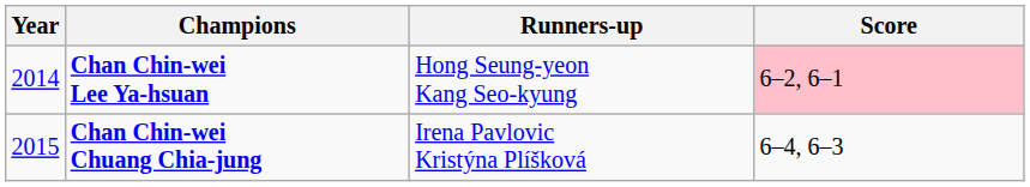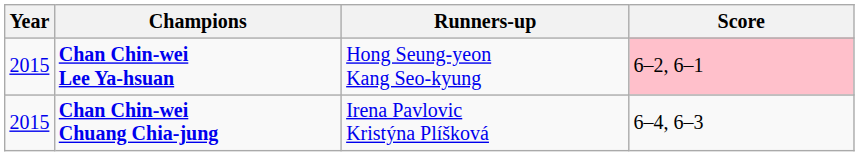Chan Chin-wei Lee Ya-hsuan | Year: 2014 -> 2015
